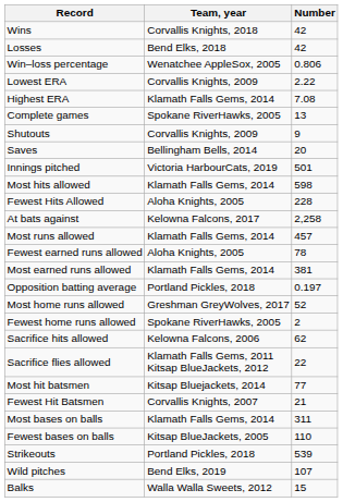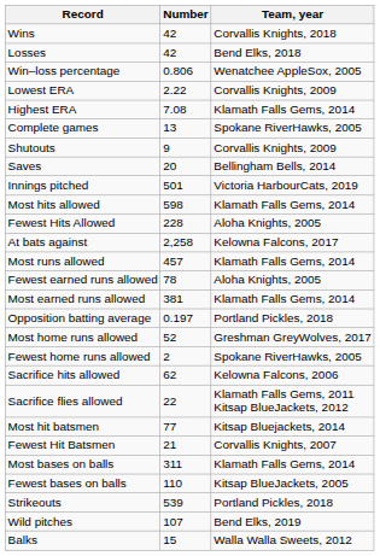columns swapped: Number <-> Team, year
